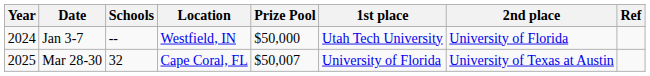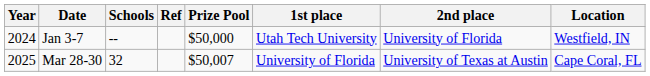columns swapped: Location <-> Ref
